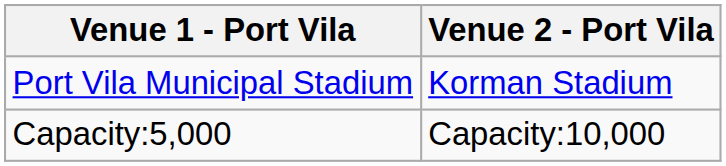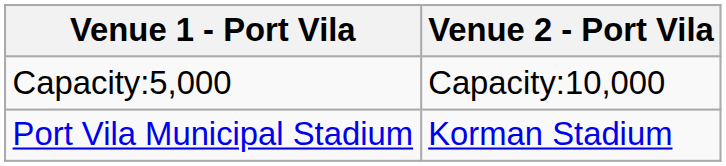rows swapped: Port Vila Municipal Stadium <-> Capacity:5,000
